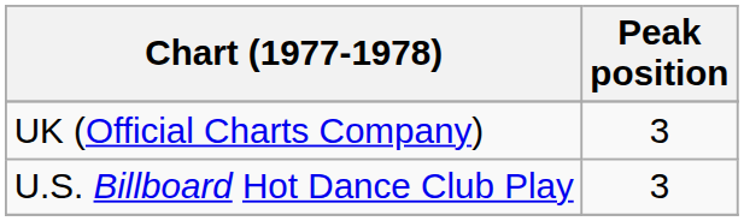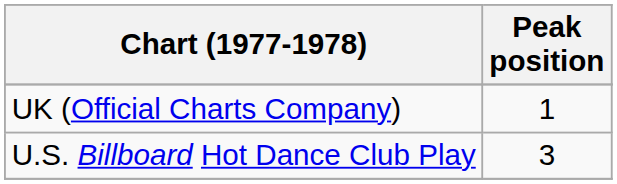UK (Official Charts Company) | Peak position: 3 -> 1
